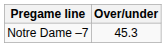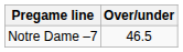Notre Dame –7 | Over/under: 45.3 -> 46.5
